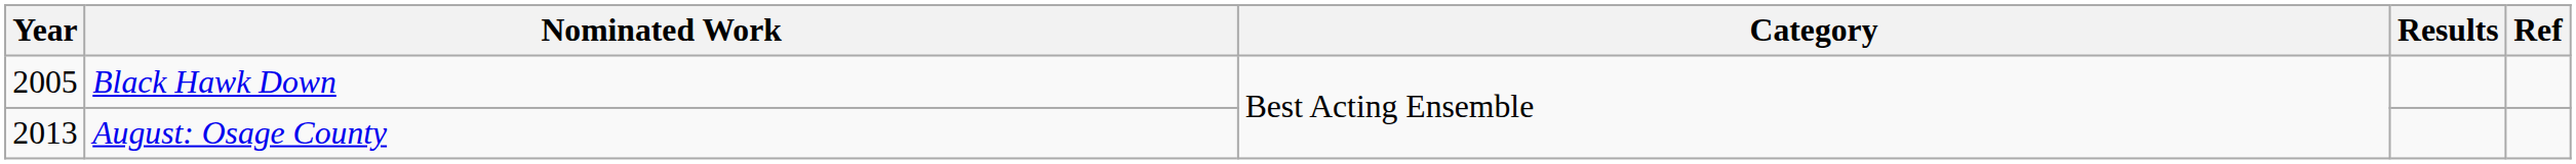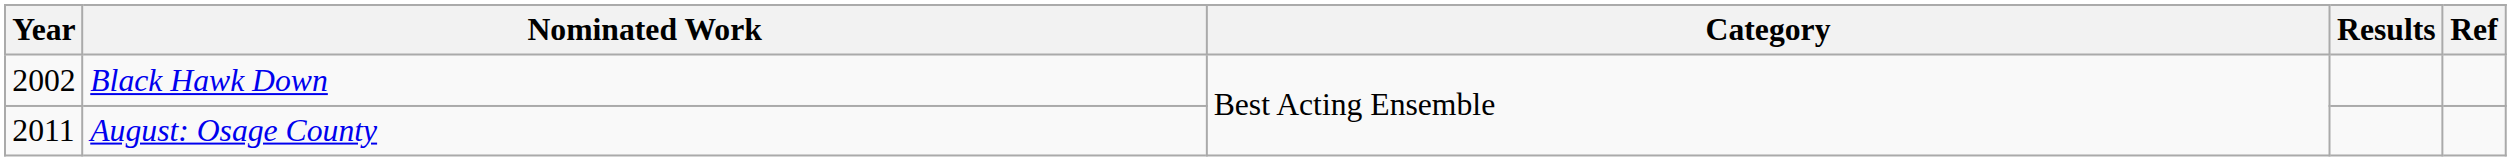Black Hawk Down | Year: 2005 -> 2002
August: Osage County | Year: 2013 -> 2011
